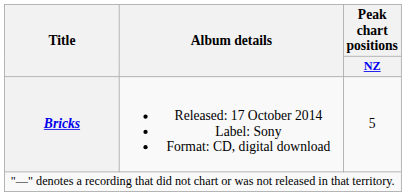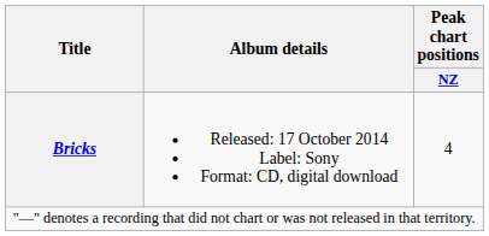Bricks | Peak chart positions / NZ: 5 -> 4
